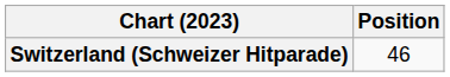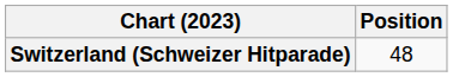Switzerland (Schweizer Hitparade) | Position: 46 -> 48
